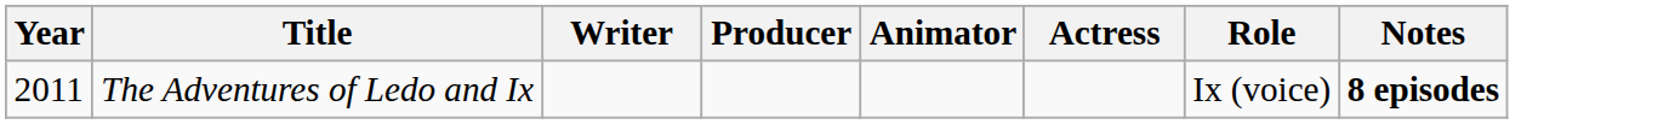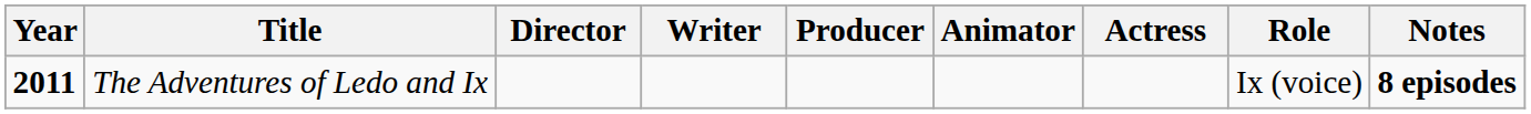+ column: Director
The Adventures of Ledo and Ix | Year: normal -> bold
